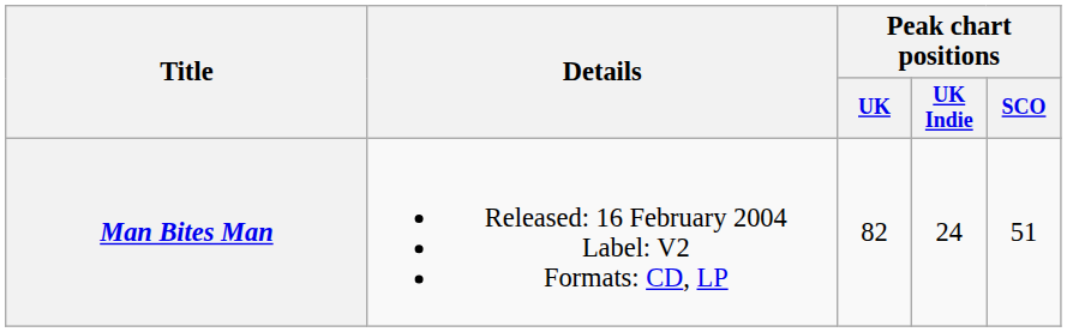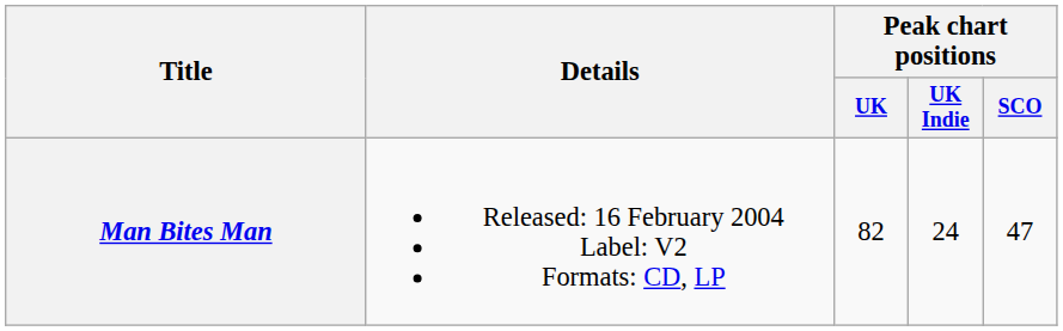Man Bites Man | Peak chart positions / SCO: 51 -> 47
